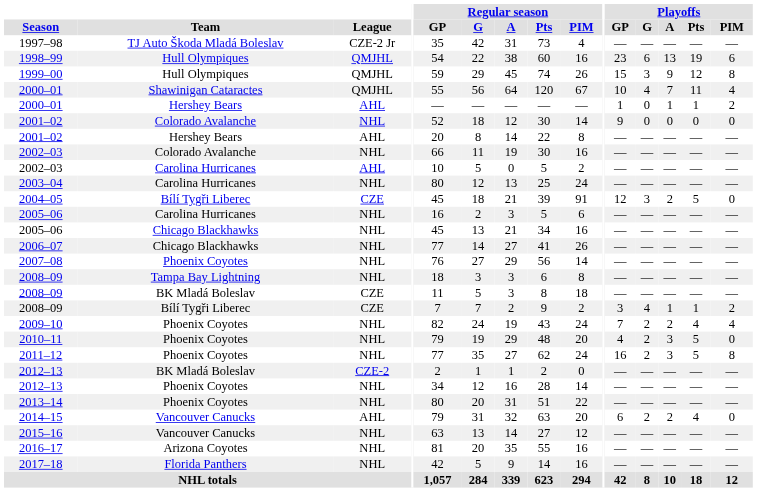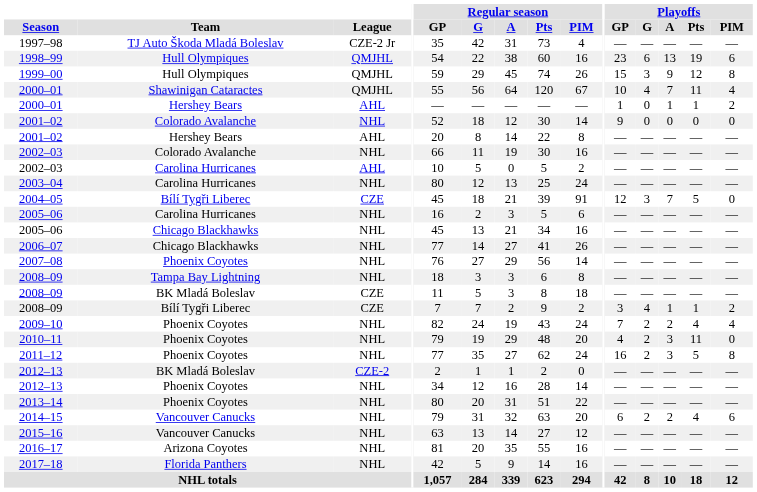2004–05 | Playoffs / A: 2 -> 7
2010–11 | Playoffs / Pts: 5 -> 11
2014–15 | League: AHL -> NHL
2014–15 | Playoffs / PIM: 0 -> 6
